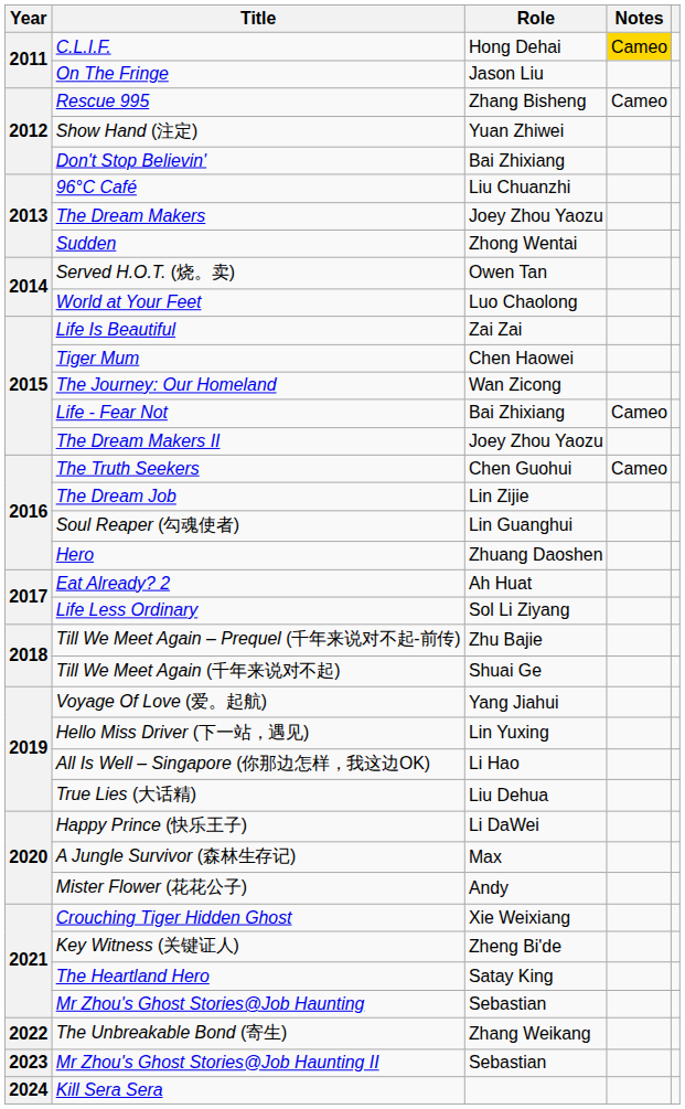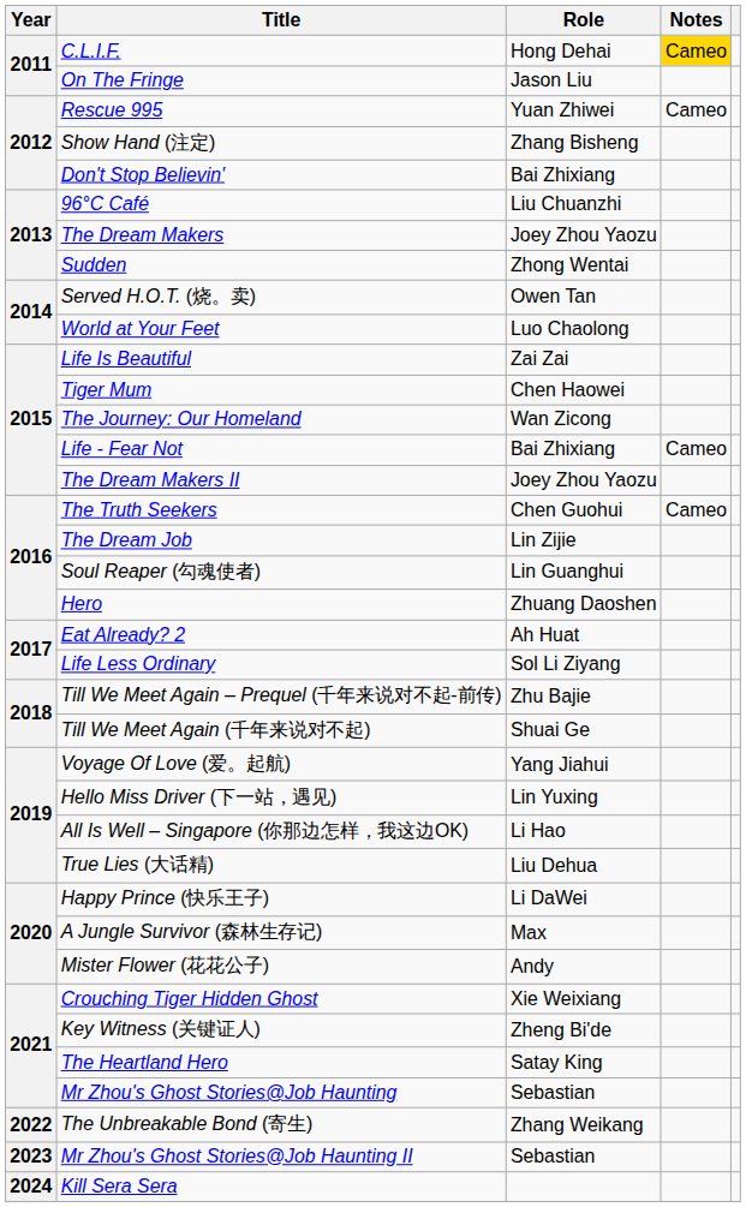Rescue 995 | Role: Zhang Bisheng -> Yuan Zhiwei
Show Hand (注定) | Role: Yuan Zhiwei -> Zhang Bisheng
